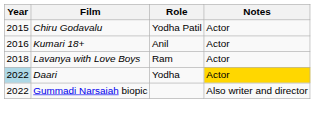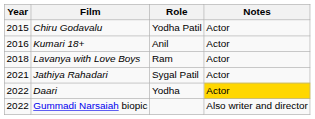+ row: 2021 | Jathiya Rahadari | Sygal Patil | Actor
Daari | Year: lightblue background -> no background
